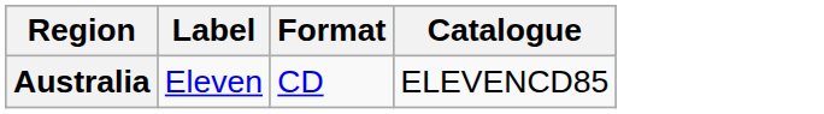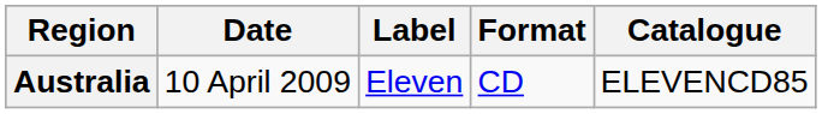+ column: Date | 10 April 2009
